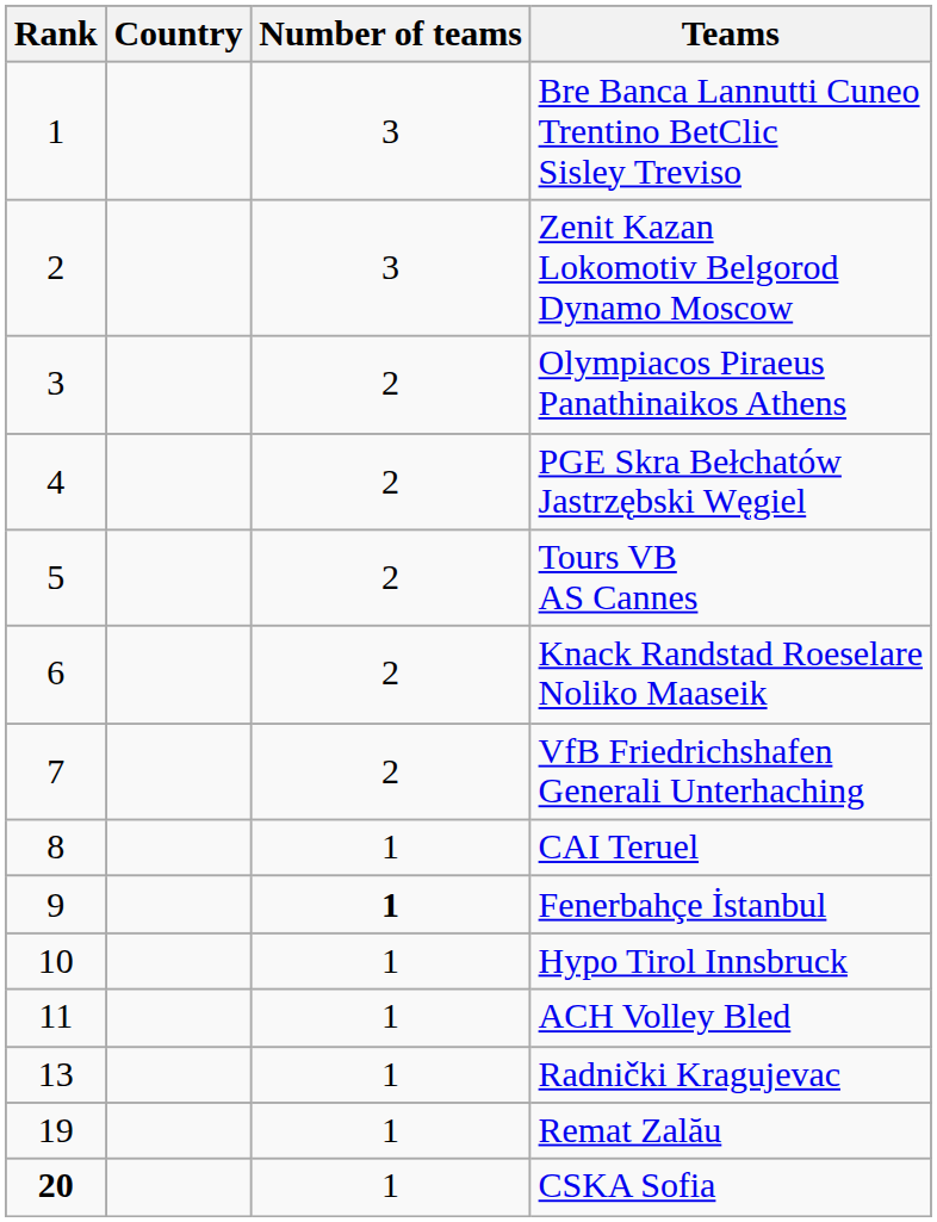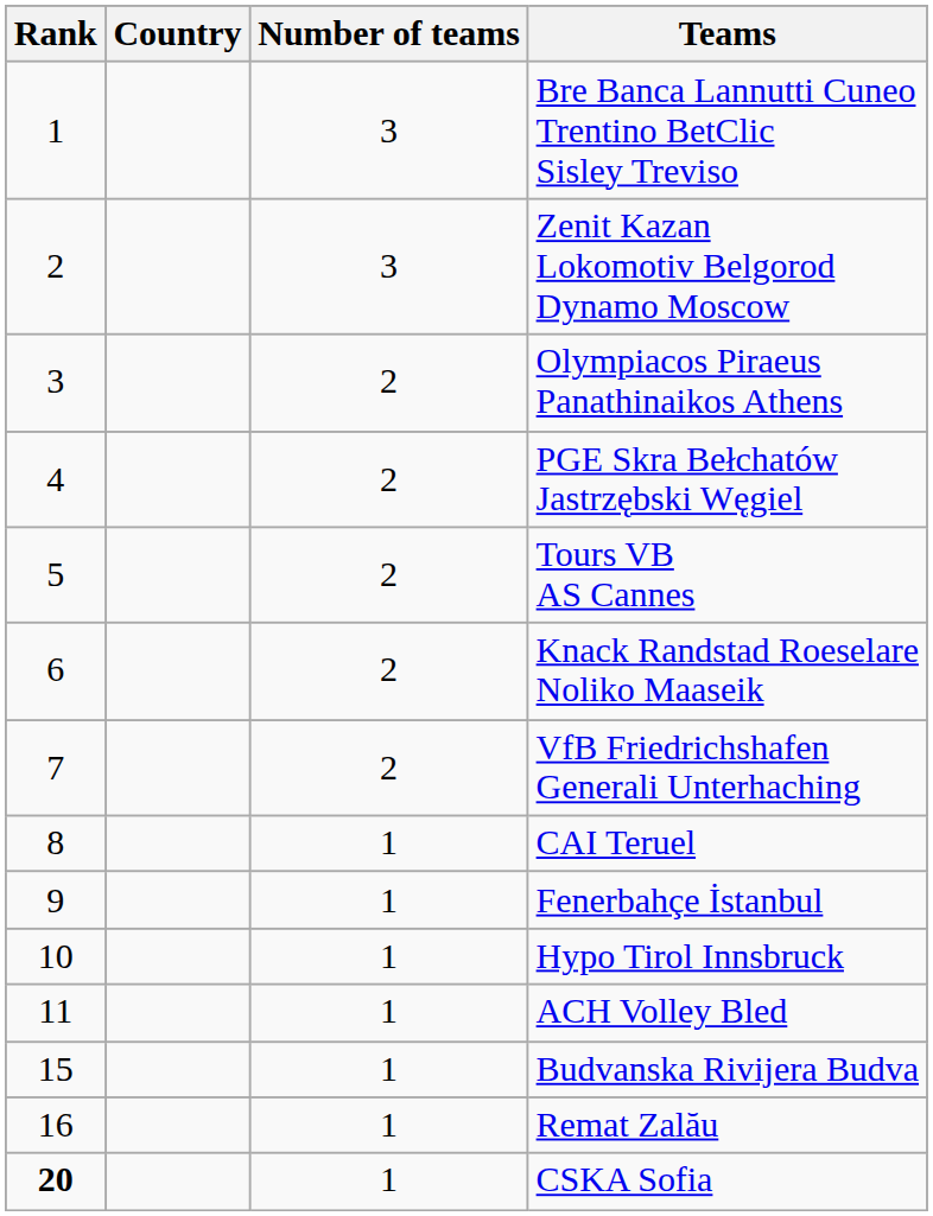Fenerbahçe İstanbul | Number of teams: bold -> normal
- row: 13 | 1 | Radnički Kragujevac
+ row: 15 | 1 | Budvanska Rivijera Budva
Remat Zalău | Rank: 19 -> 16
